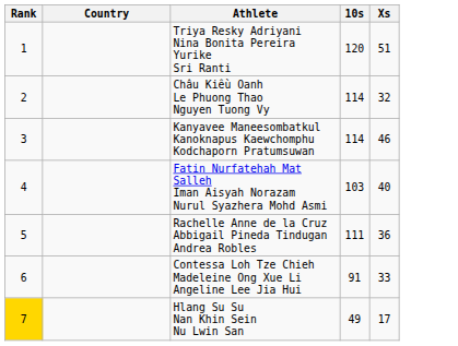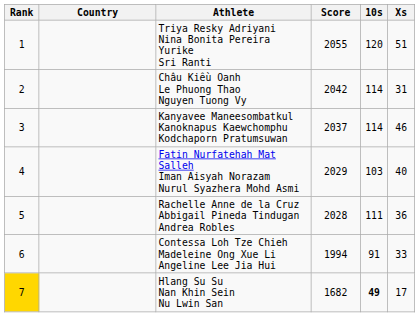+ column: Score | 2055 | 2042 | 2037 | 2029 | 2028 | 1994 | 1682
Châu Kiều Oanh Le Phuong Thao Nguyen Tuong Vy | Xs: 32 -> 31
Hlang Su Su Nan Khin Sein Nu Lwin San | 10s: normal -> bold
